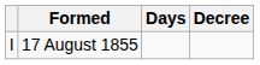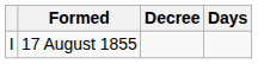columns swapped: Days <-> Decree
